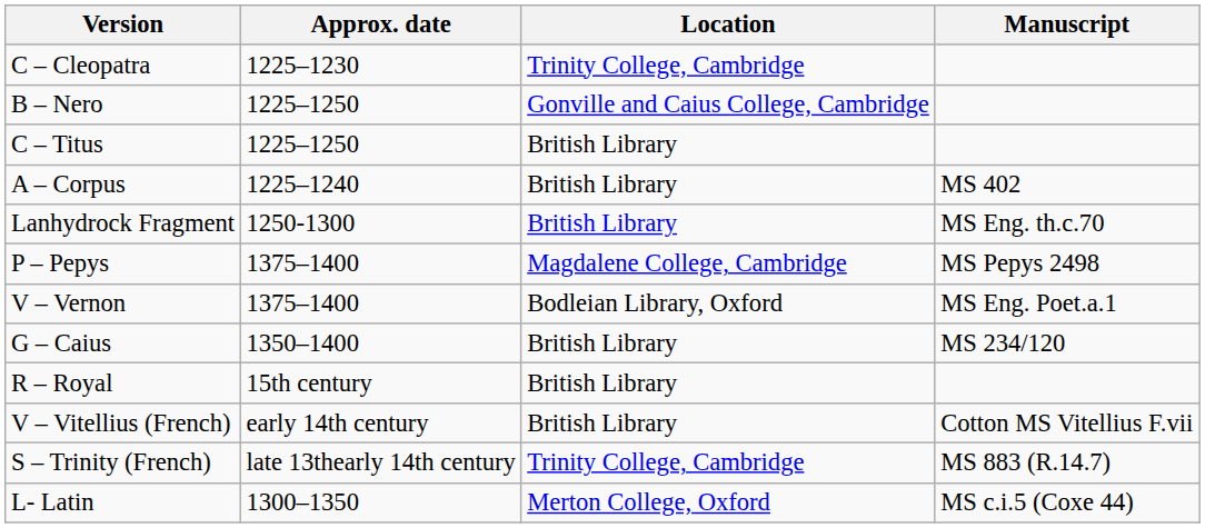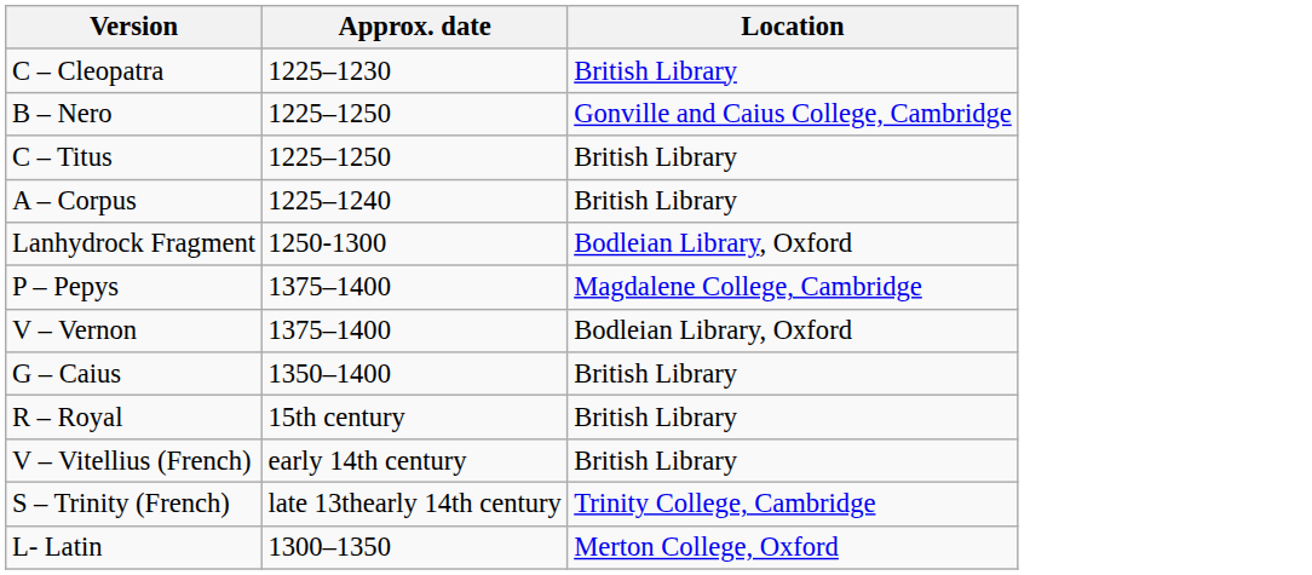- column: Manuscript | MS 402 | MS Eng. th.c.70 | MS Pepys 2498 | MS Eng. Poet.a.1 | MS 234/120 | Cotton MS Vitellius F.vii | MS 883 (R.14.7) | MS c.i.5 (Coxe 44)
C – Cleopatra | Location: Trinity College, Cambridge -> British Library
Lanhydrock Fragment | Location: British Library -> Bodleian Library, Oxford
